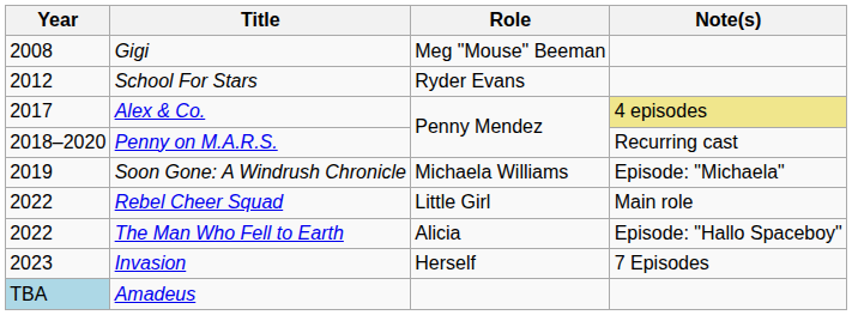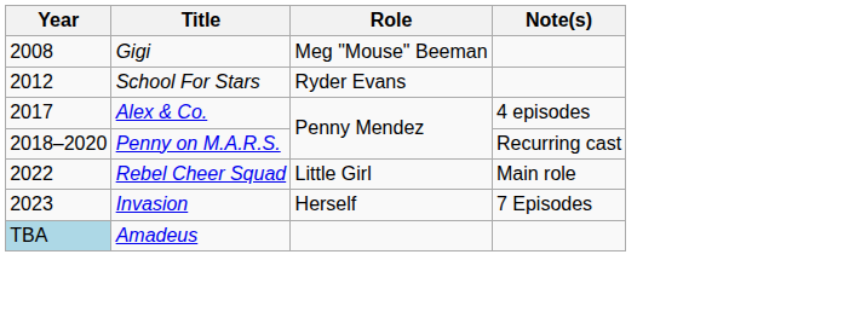Alex & Co. | Note(s): khaki background -> no background
- row: 2019 | Soon Gone: A Windrush Chronicle | Michaela Williams | Episode: "Michaela"
- row: 2022 | The Man Who Fell to Earth | Alicia | Episode: "Hallo Spaceboy"
